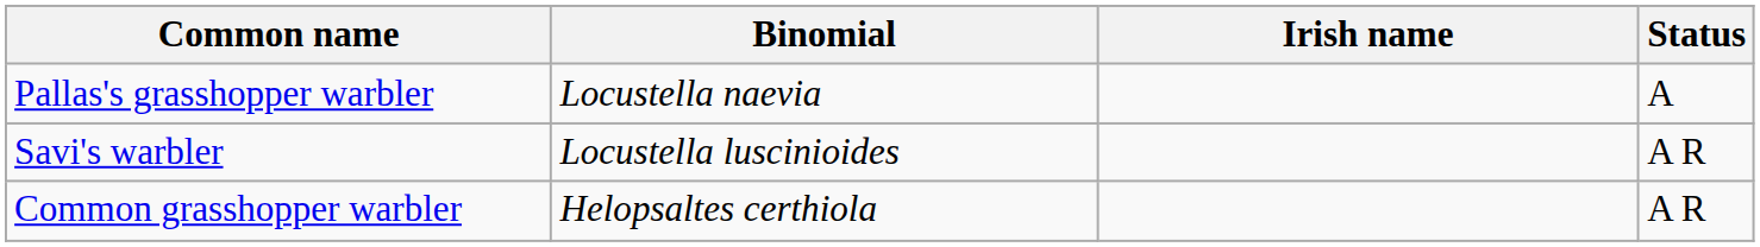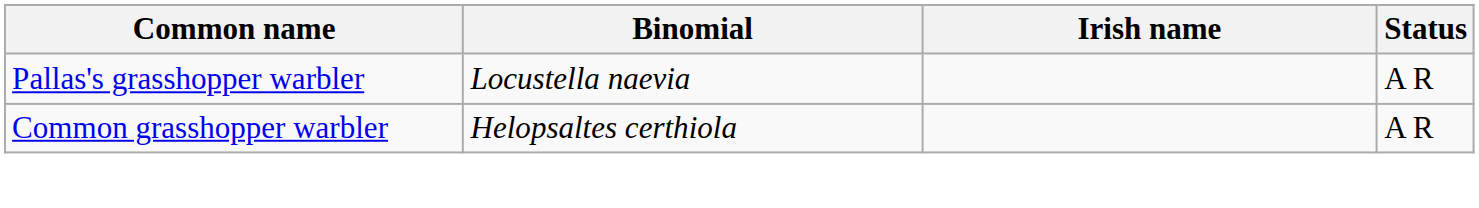Pallas's grasshopper warbler | Status: A -> A R
- row: Savi's warbler | Locustella luscinioides | A R
